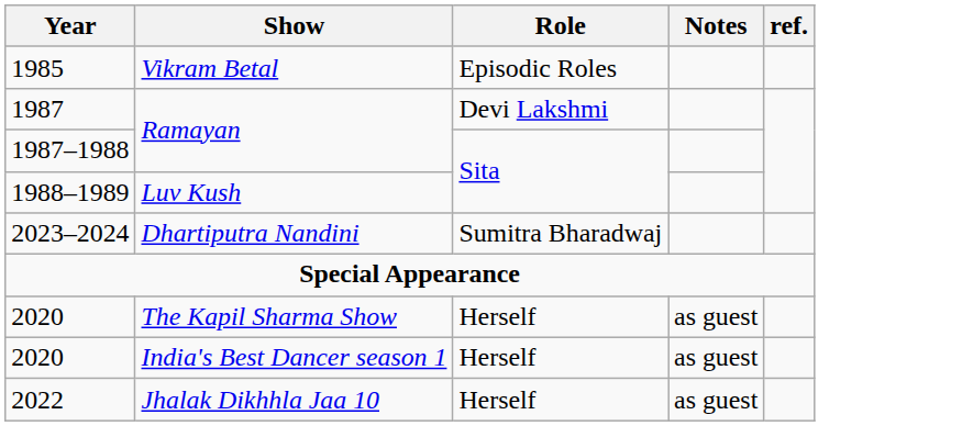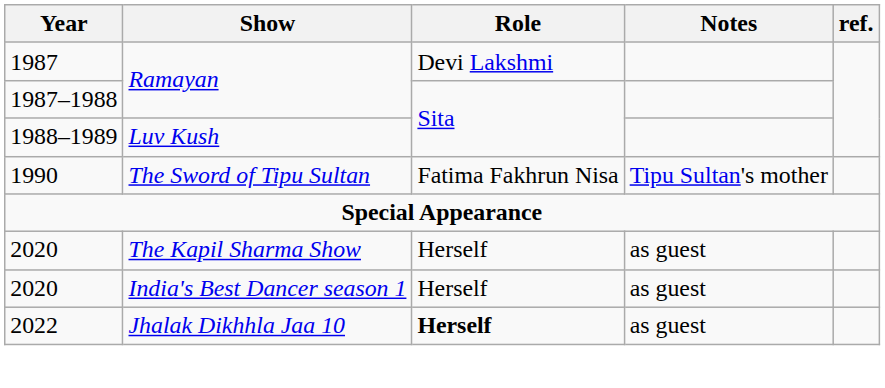- row: 1985 | Vikram Betal | Episodic Roles
+ row: 1990 | The Sword of Tipu Sultan | Fatima Fakhrun Nisa | Tipu Sultan's mother
- row: 2023–2024 | Dhartiputra Nandini | Sumitra Bharadwaj
Jhalak Dikhhla Jaa 10 | Role: normal -> bold
